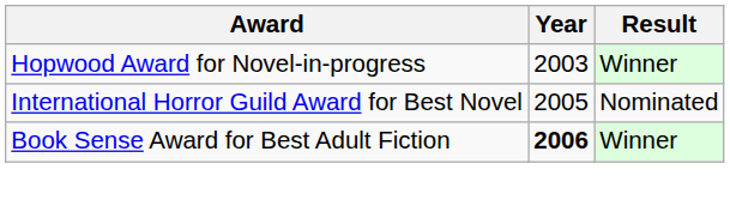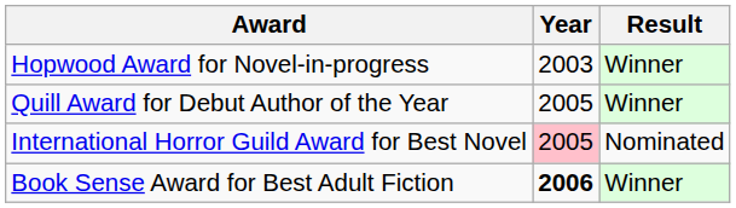+ row: Quill Award for Debut Author of the Year | 2005 | Winner
International Horror Guild Award for Best Novel | Year: no background -> pink background
